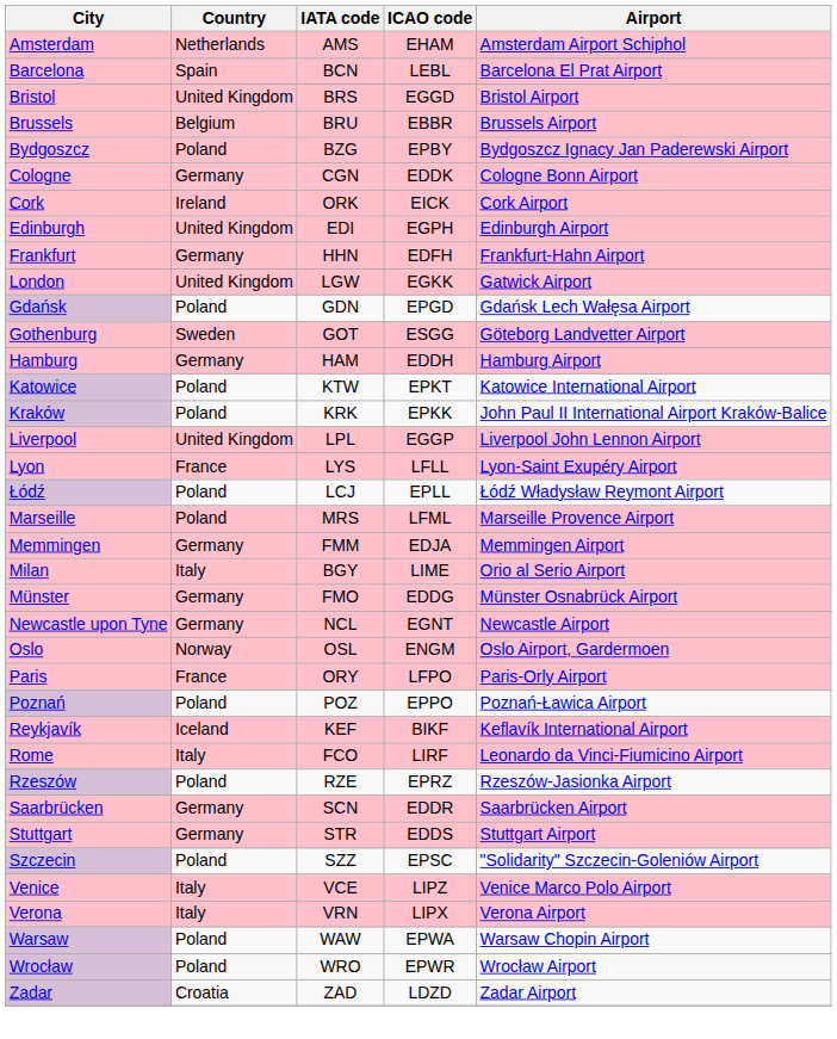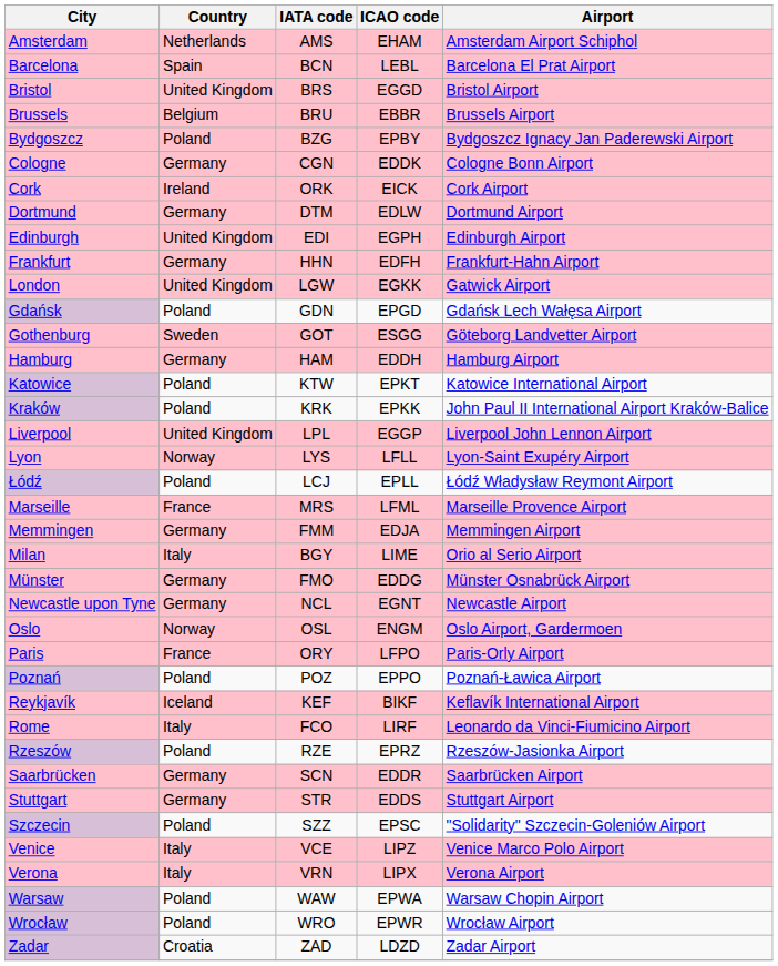+ row: Dortmund | Germany | DTM | EDLW | Dortmund Airport
Lyon | Country: France -> Norway
Marseille | Country: Poland -> France
